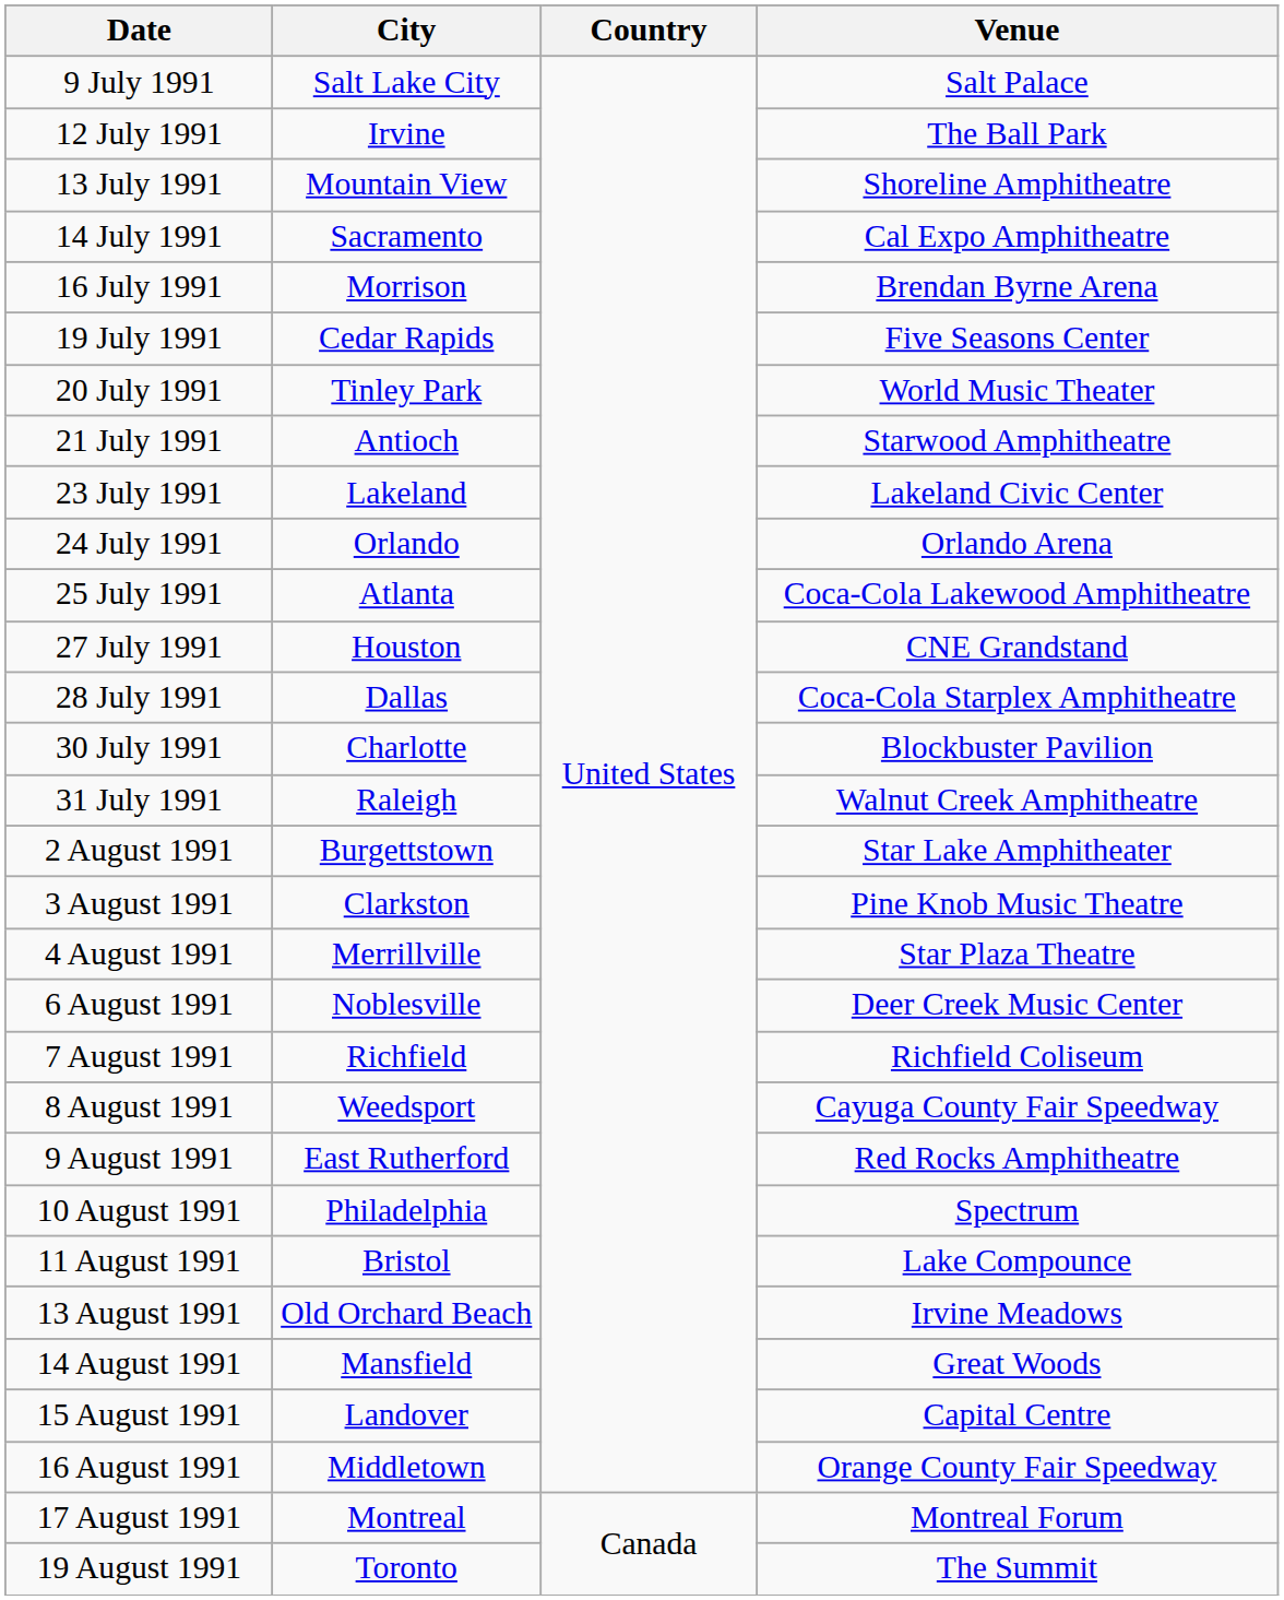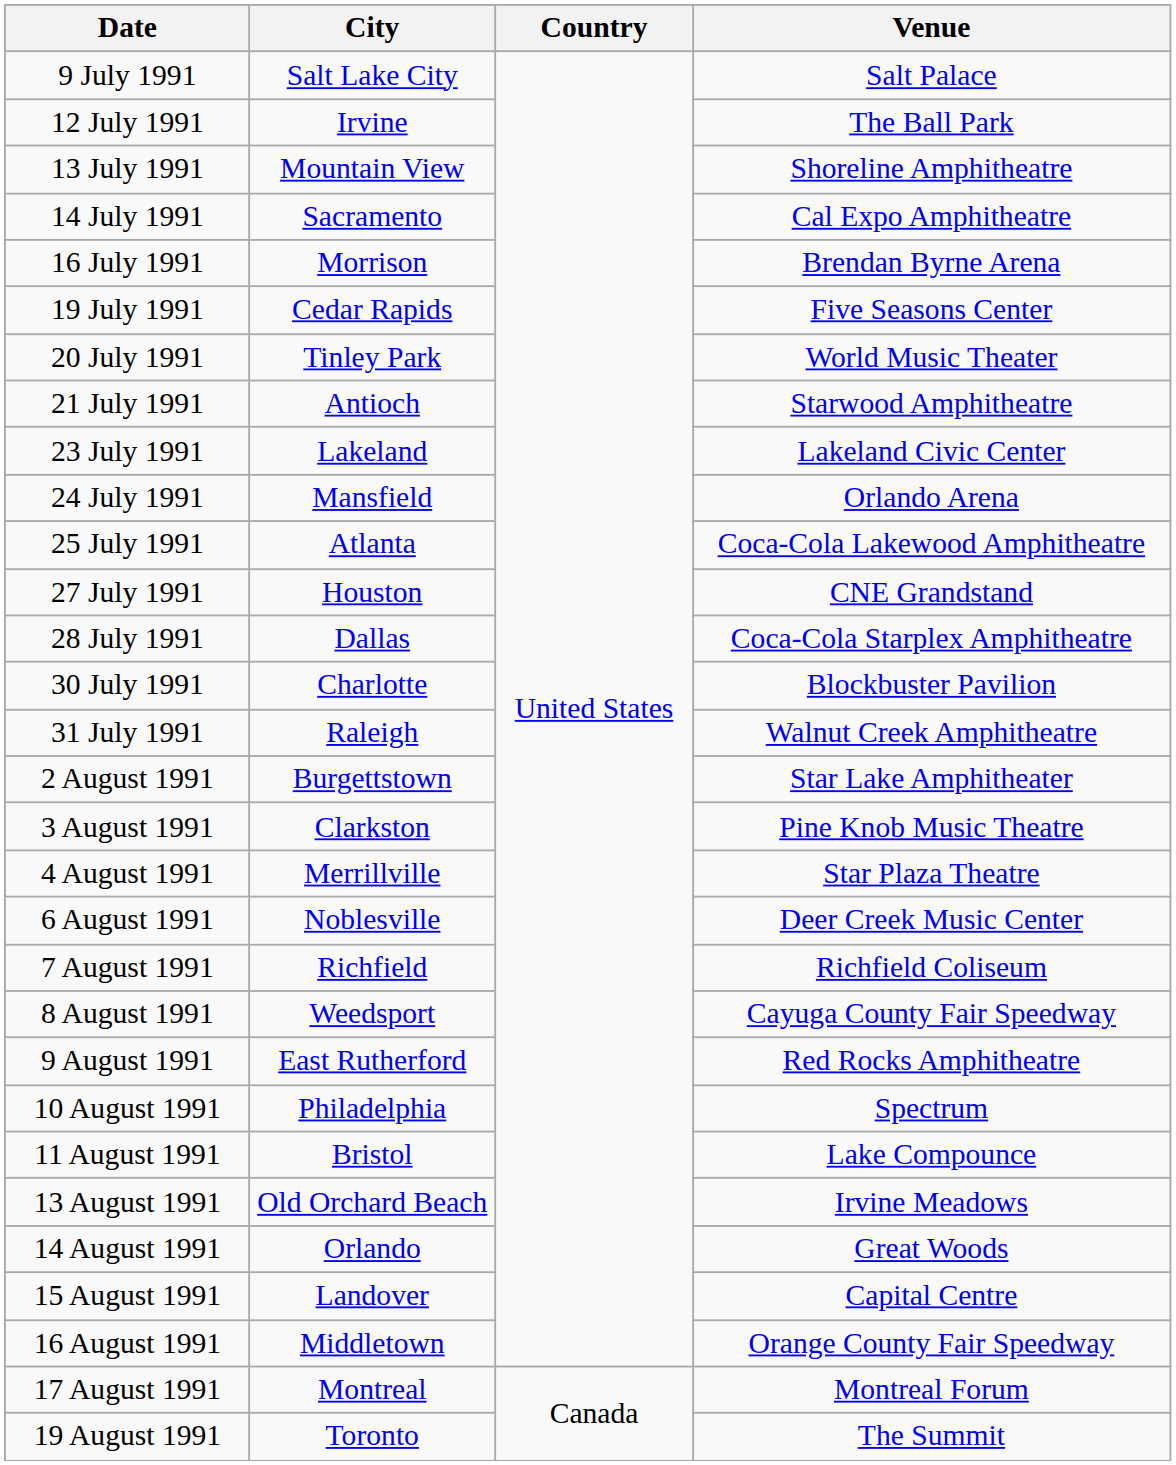24 July 1991 | City: Orlando -> Mansfield
14 August 1991 | City: Mansfield -> Orlando
